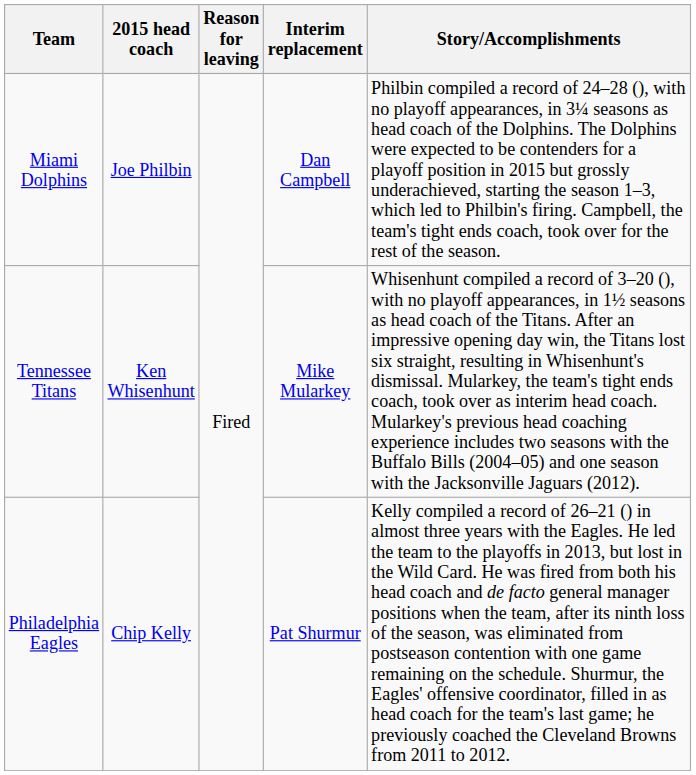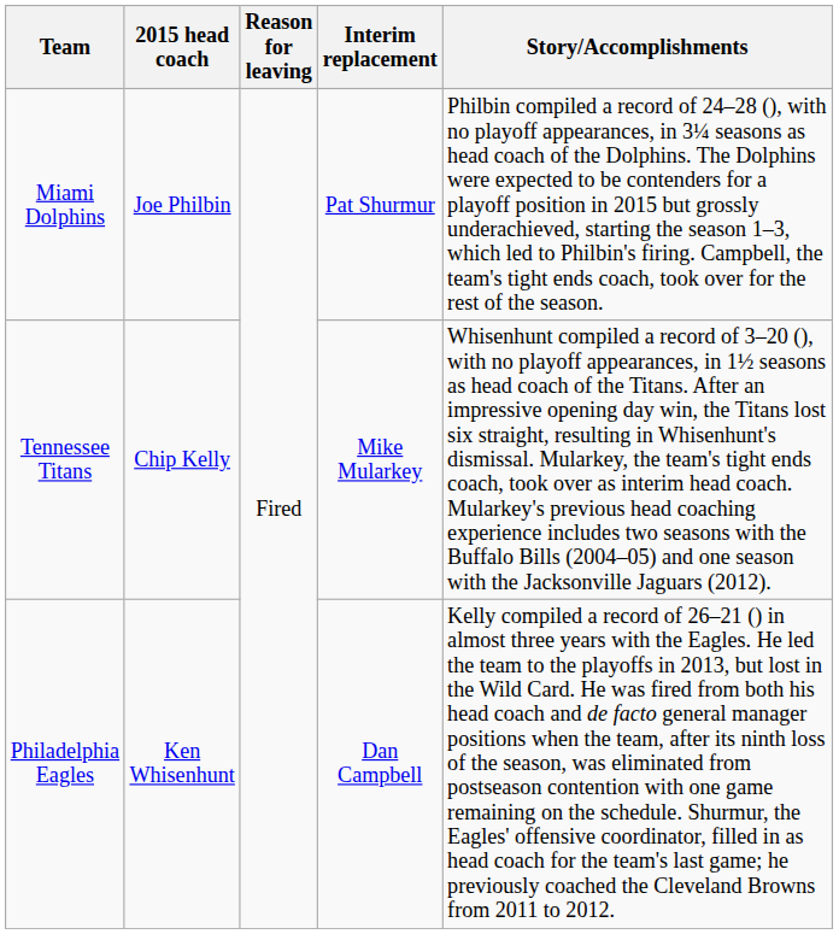Miami Dolphins | Interim replacement: Dan Campbell -> Pat Shurmur
Tennessee Titans | 2015 head coach: Ken Whisenhunt -> Chip Kelly
Philadelphia Eagles | 2015 head coach: Chip Kelly -> Ken Whisenhunt
Philadelphia Eagles | Interim replacement: Pat Shurmur -> Dan Campbell
